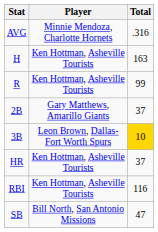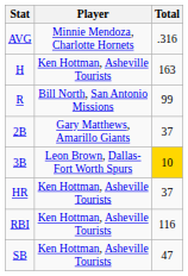R | Player: Ken Hottman, Asheville Tourists -> Bill North, San Antonio Missions
SB | Player: Bill North, San Antonio Missions -> Ken Hottman, Asheville Tourists
